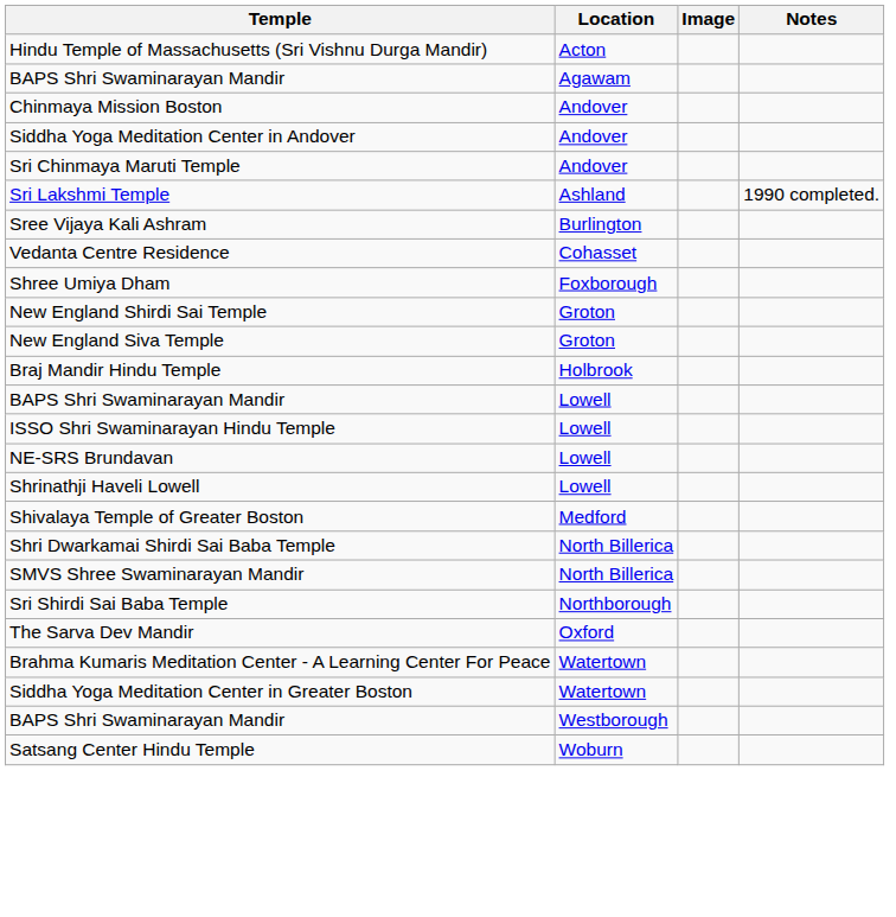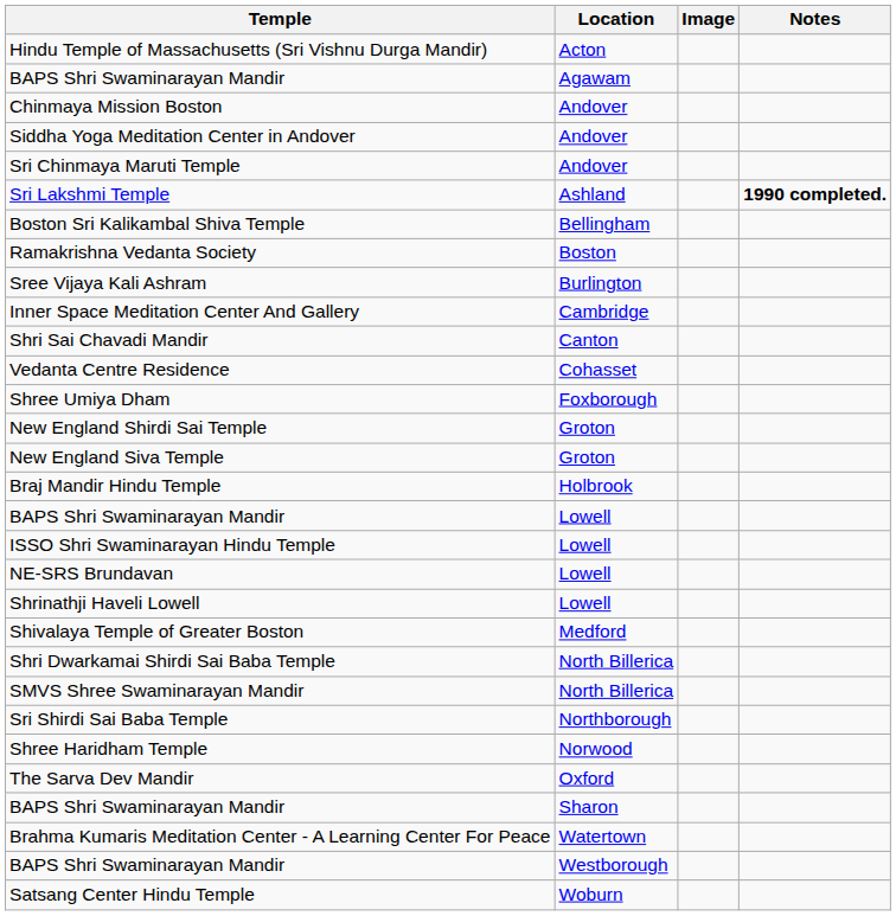Sri Lakshmi Temple | Notes: normal -> bold
+ row: Boston Sri Kalikambal Shiva Temple | Bellingham
+ row: Ramakrishna Vedanta Society | Boston
+ row: Inner Space Meditation Center And Gallery | Cambridge
+ row: Shri Sai Chavadi Mandir | Canton
+ row: Shree Haridham Temple | Norwood
+ row: BAPS Shri Swaminarayan Mandir | Sharon
- row: Siddha Yoga Meditation Center in Greater Boston | Watertown
